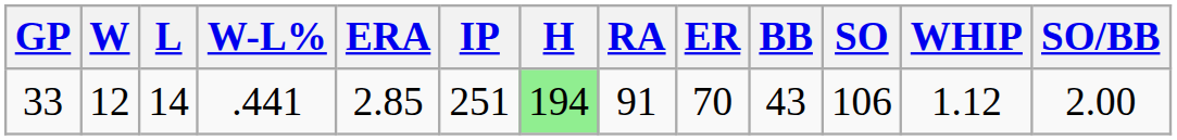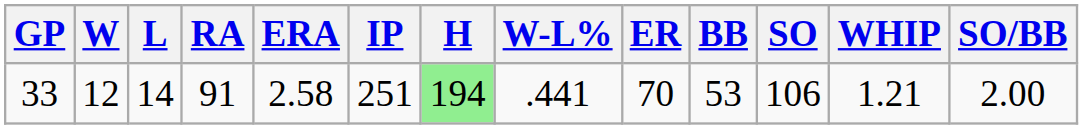columns swapped: W-L% <-> RA
33 | ERA: 2.85 -> 2.58
33 | BB: 43 -> 53
33 | WHIP: 1.12 -> 1.21
